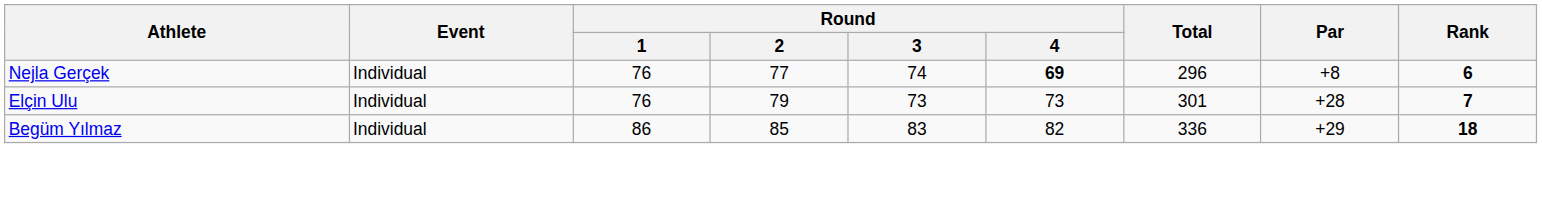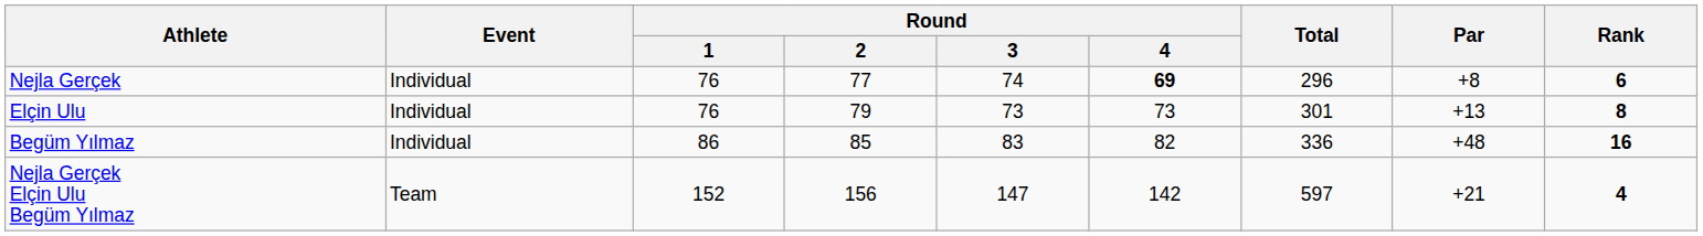Elçin Ulu | Par: +28 -> +13
Elçin Ulu | Rank: 7 -> 8
Begüm Yılmaz | Par: +29 -> +48
Begüm Yılmaz | Rank: 18 -> 16
+ row: Nejla Gerçek Elçin Ulu Begüm Yılmaz | Team | 152 | 156 | 147 | 142 | 597 | +21 | 4
